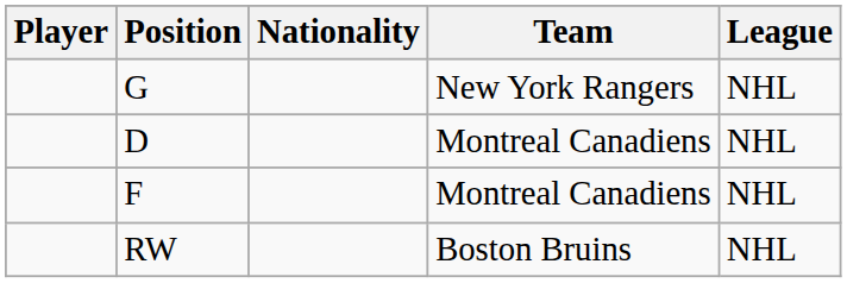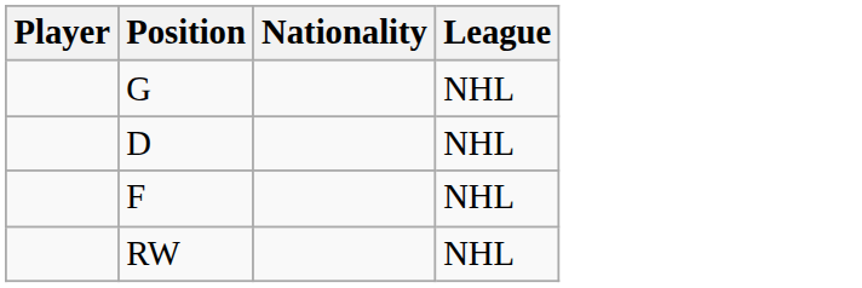- column: Team | New York Rangers | Montreal Canadiens | Montreal Canadiens | Boston Bruins
